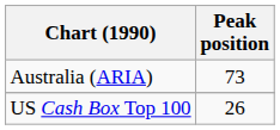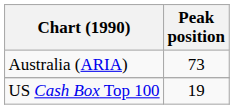US Cash Box Top 100 | Peak position: 26 -> 19
